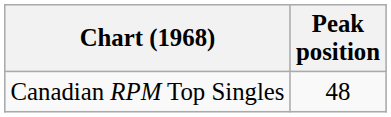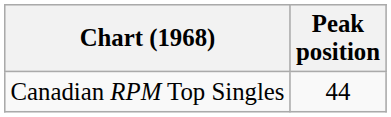Canadian RPM Top Singles | Peak position: 48 -> 44
